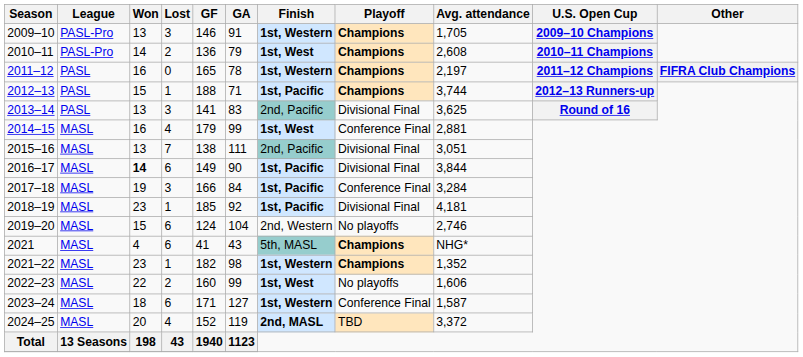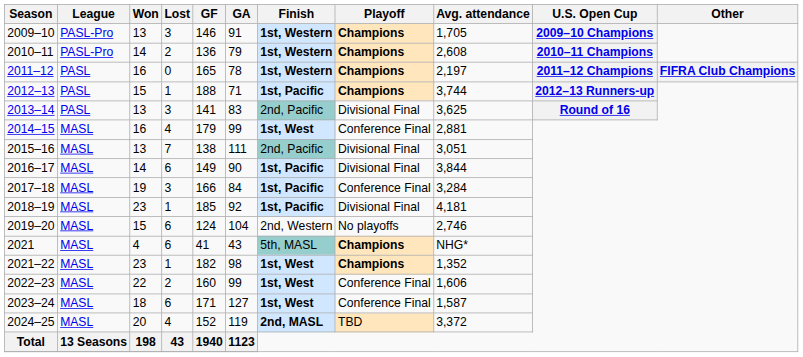2010–11 | Finish: 1st, West -> 1st, Western
2016–17 | Won: bold -> normal
2021–22 | Finish: 1st, Western -> 1st, West
2022–23 | Playoff: No playoffs -> Conference Final
2023–24 | Finish: 1st, Western -> 1st, West
